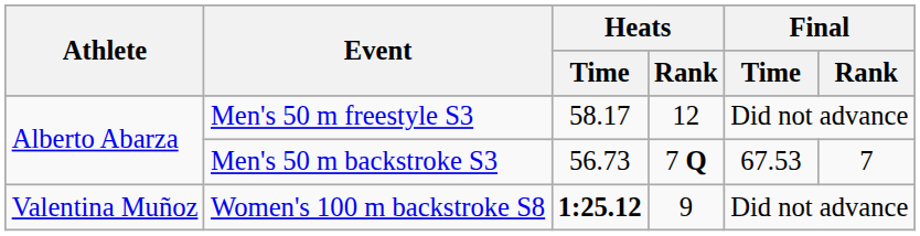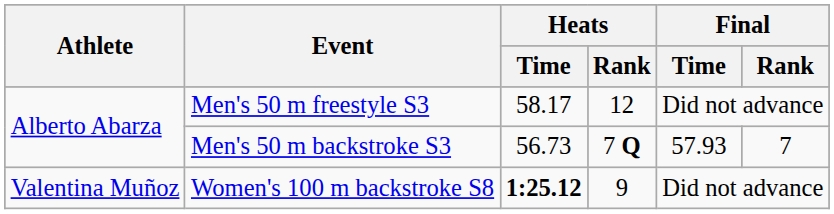Men's 50 m backstroke S3 | Final / Time: 67.53 -> 57.93
